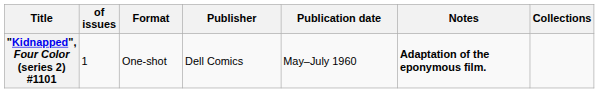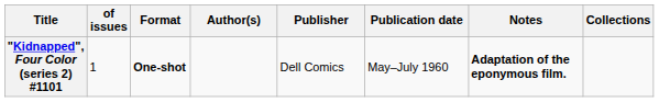+ column: Author(s)
"Kidnapped", Four Color (series 2) #1101 | Format: normal -> bold
